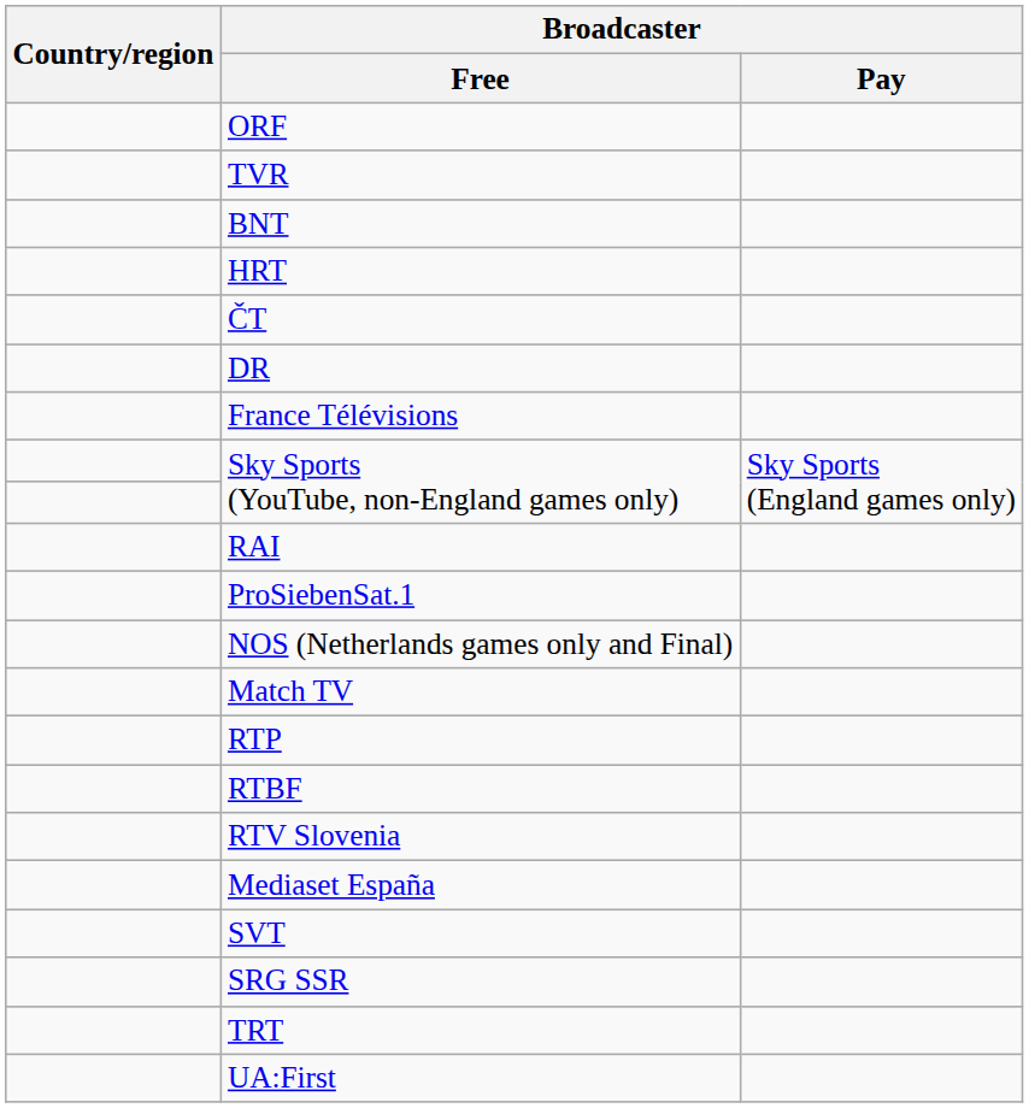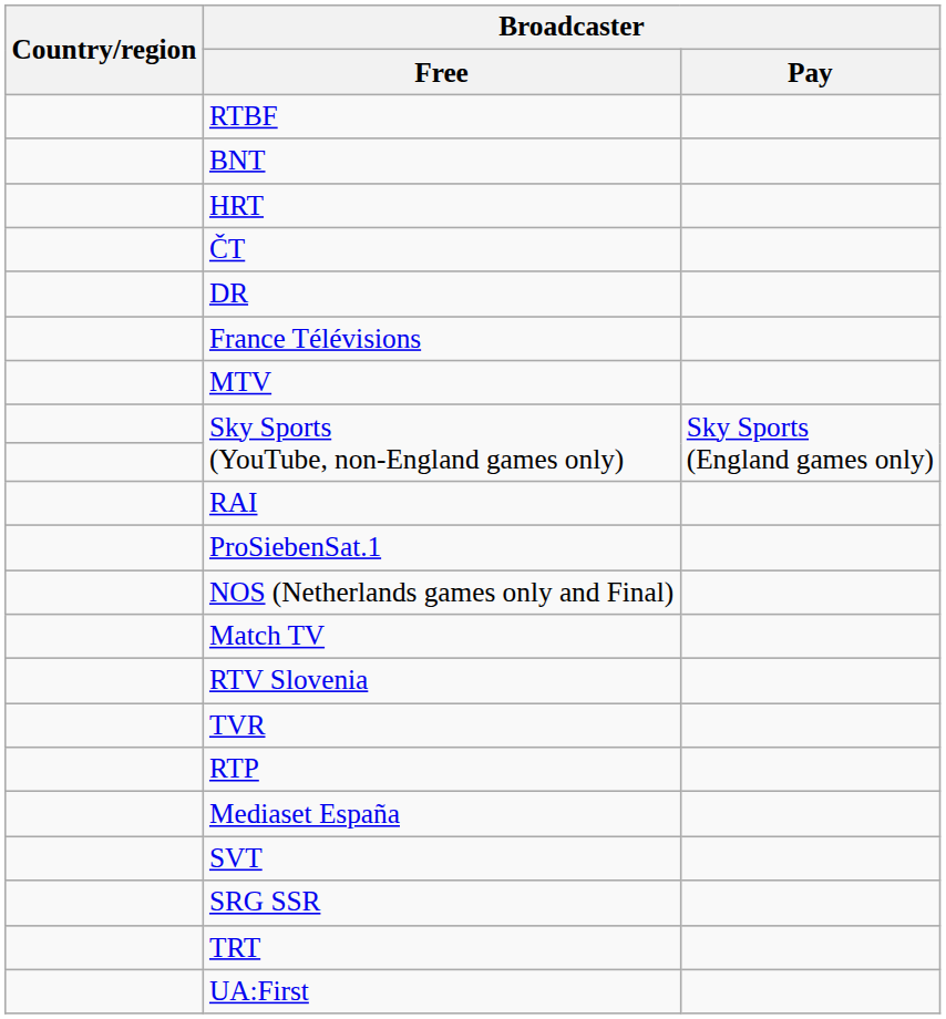- row: ORF
rows swapped: RTBF <-> TVR
+ row: MTV
rows swapped: RTP <-> RTV Slovenia
